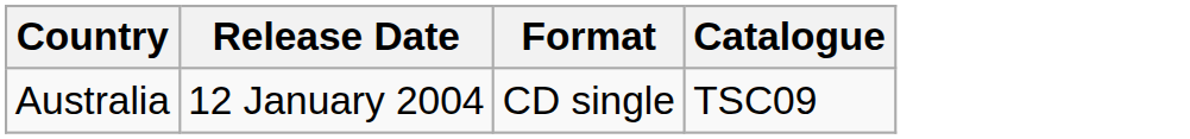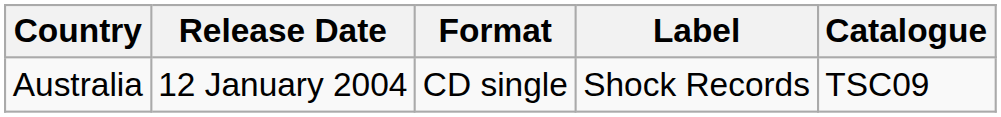+ column: Label | Shock Records
